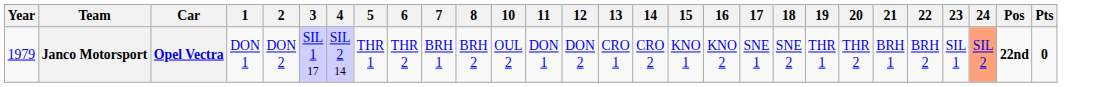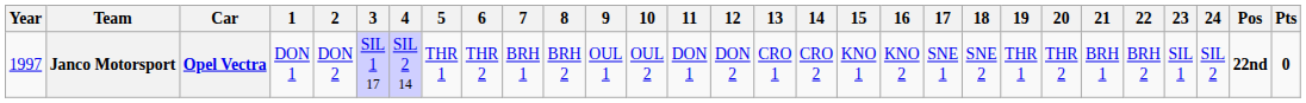+ column: 9 | OUL 1
Janco Motorsport | Year: 1979 -> 1997
Janco Motorsport | 24: lightsalmon background -> no background
